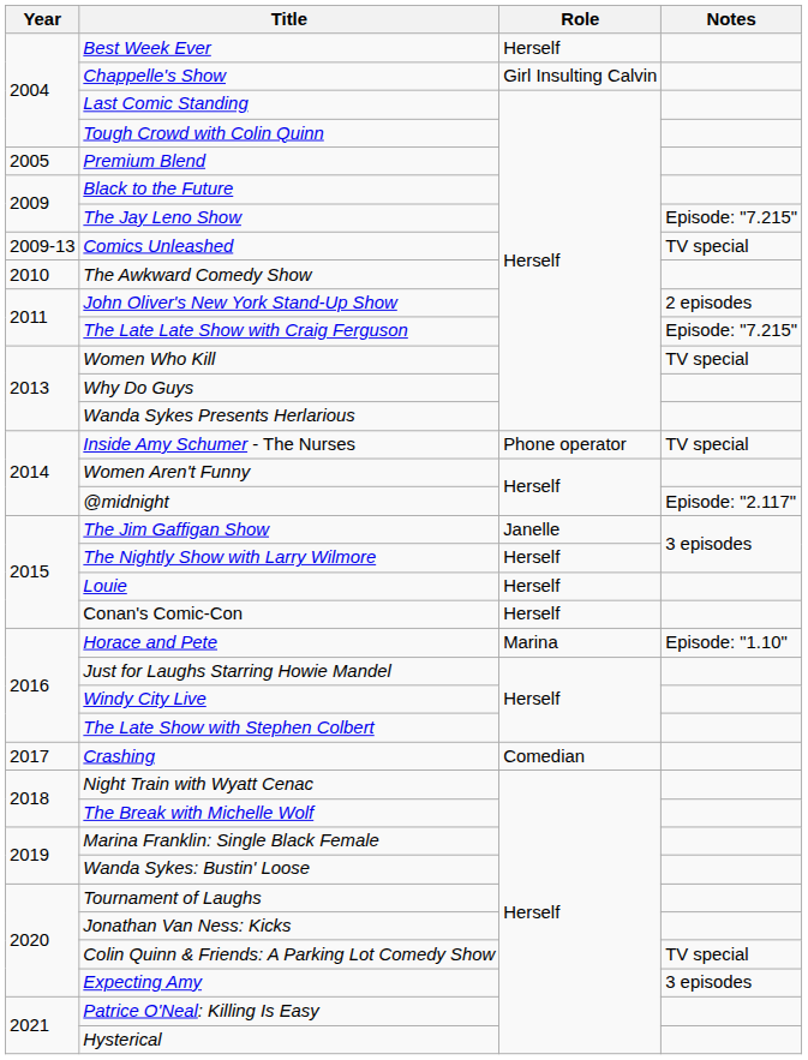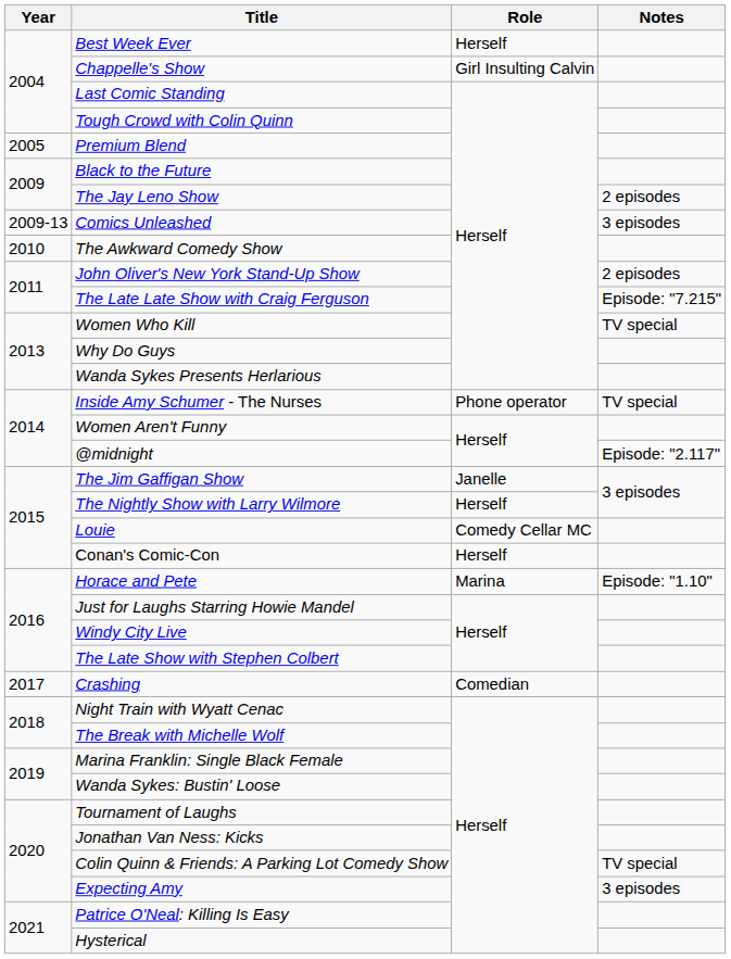The Jay Leno Show | Notes: Episode: "7.215" -> 2 episodes
Comics Unleashed | Notes: TV special -> 3 episodes
Louie | Role: Herself -> Comedy Cellar MC
